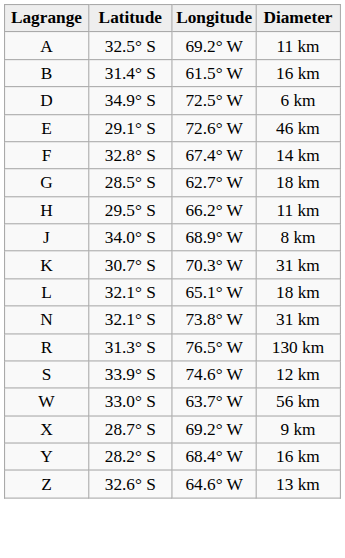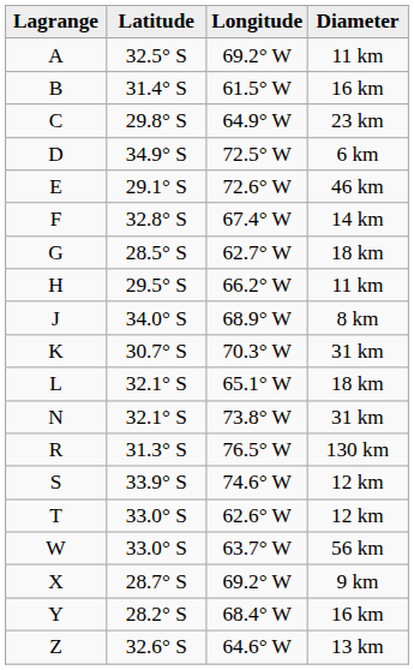+ row: C | 29.8° S | 64.9° W | 23 km
+ row: T | 33.0° S | 62.6° W | 12 km
